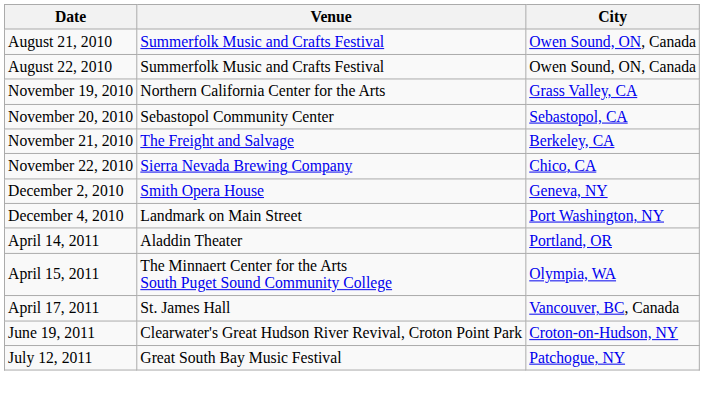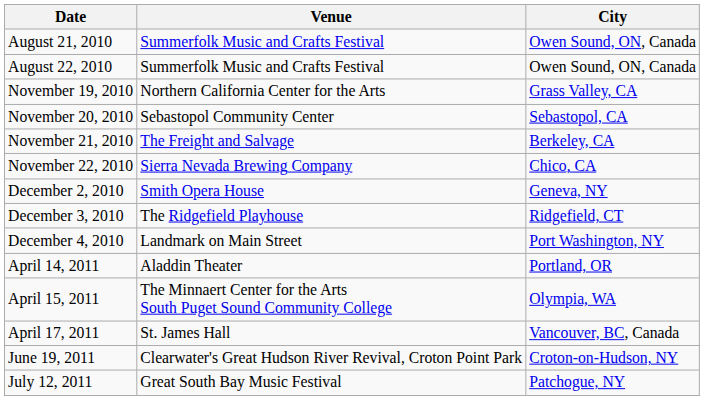+ row: December 3, 2010 | The Ridgefield Playhouse | Ridgefield, CT
